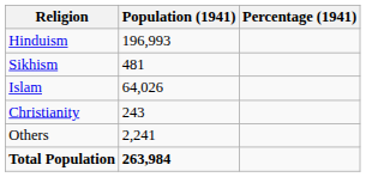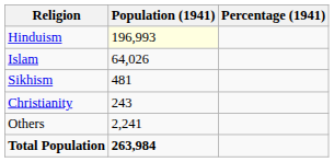Hinduism | Population (1941): no background -> lightyellow background
rows swapped: Islam <-> Sikhism
